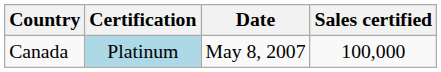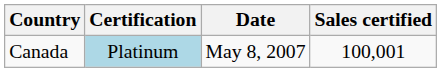Canada | Sales certified: 100,000 -> 100,001
